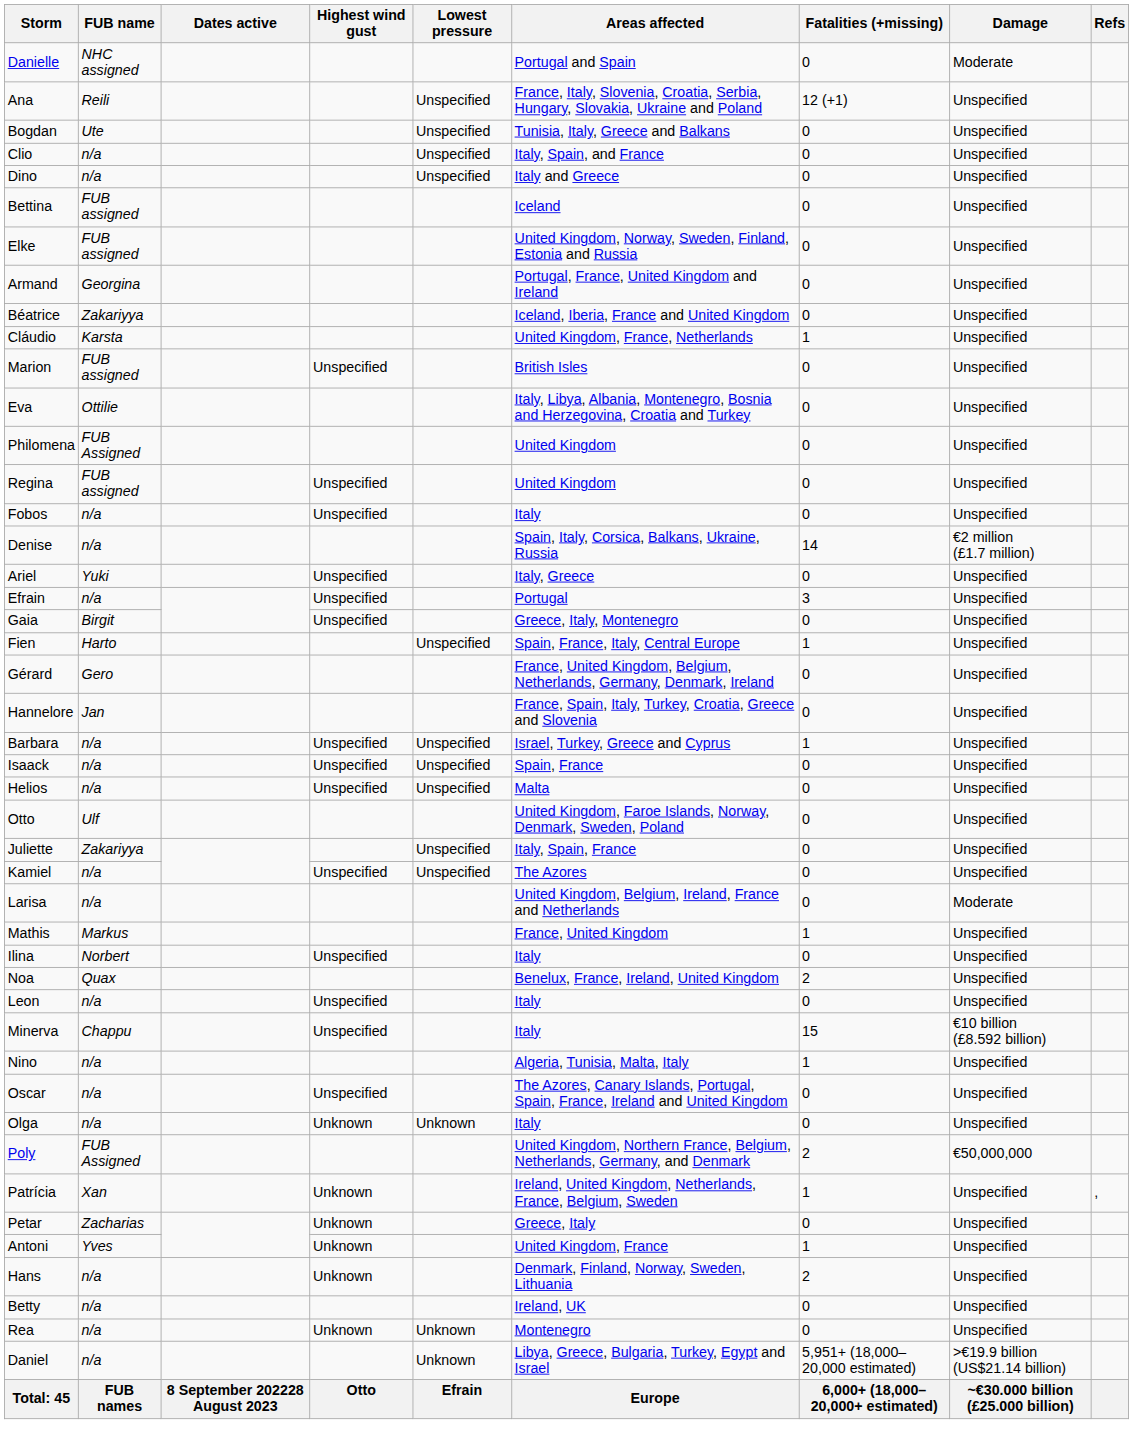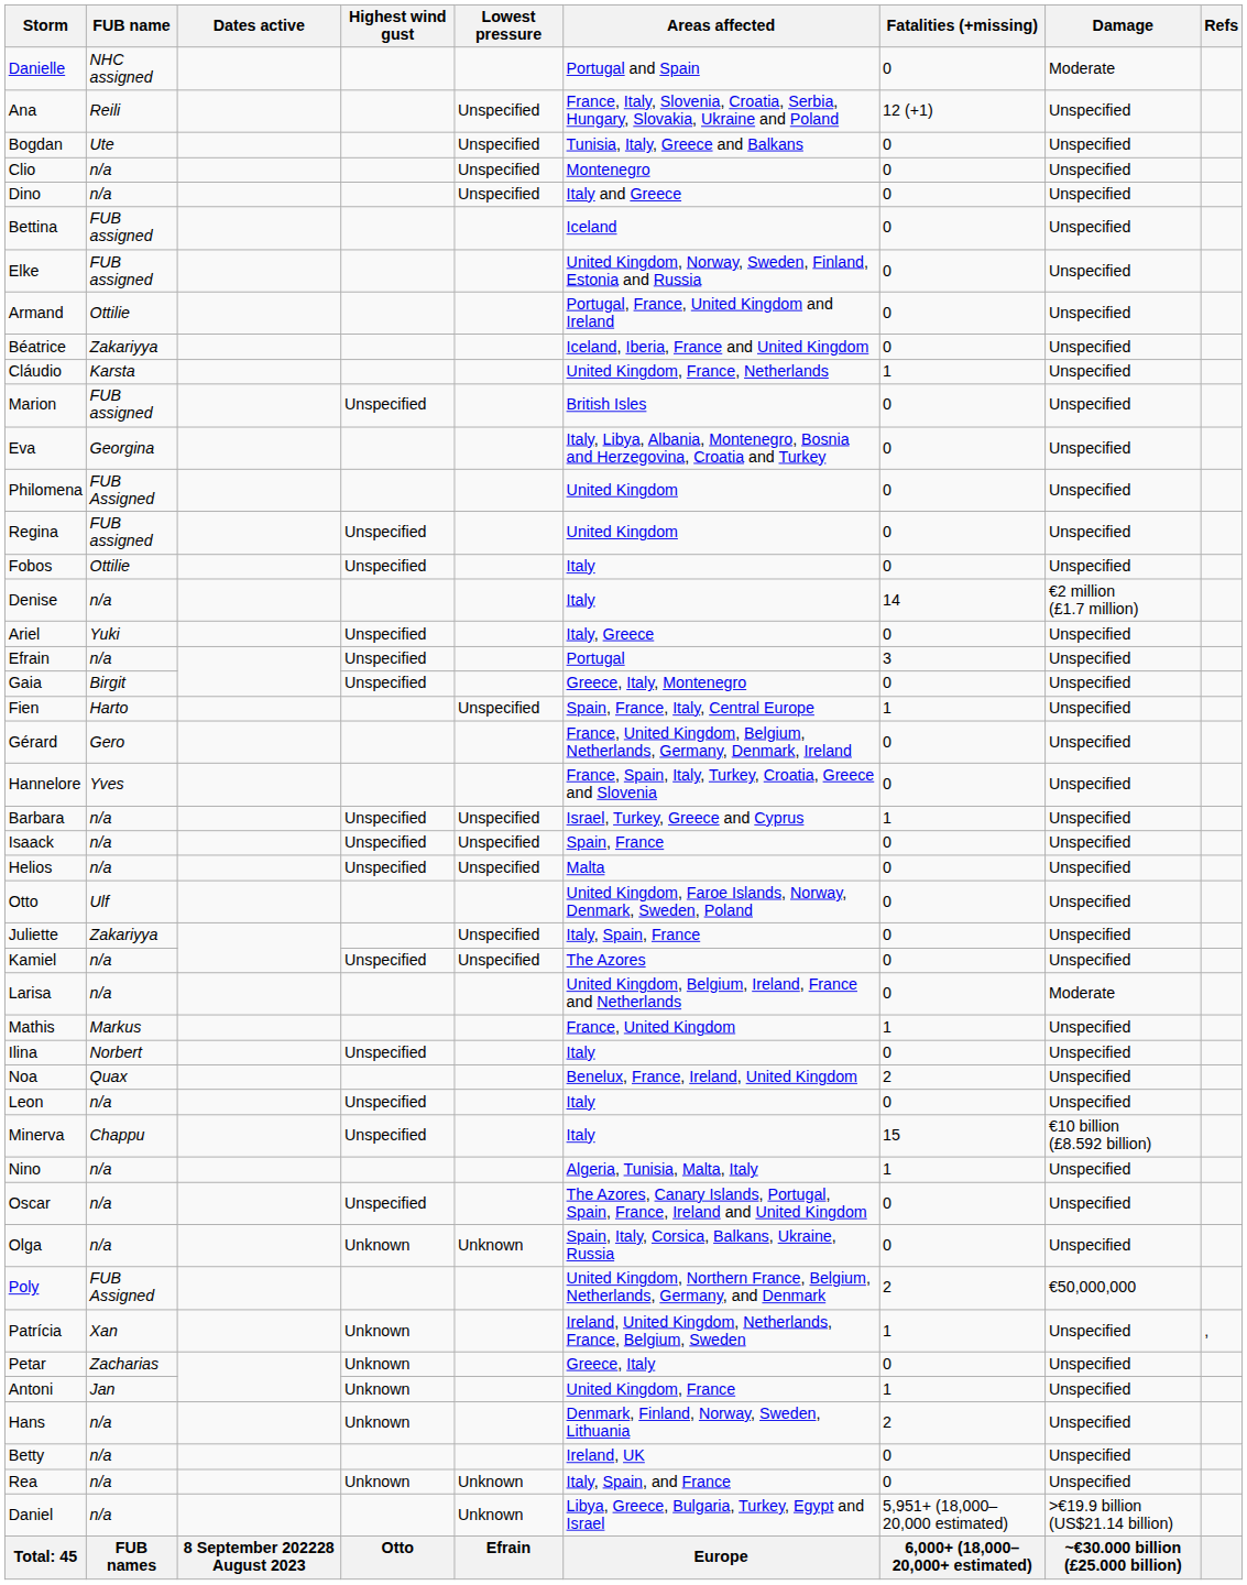Clio | Areas affected: Italy, Spain, and France -> Montenegro
Armand | FUB name: Georgina -> Ottilie
Eva | FUB name: Ottilie -> Georgina
Fobos | FUB name: n/a -> Ottilie
Denise | Areas affected: Spain, Italy, Corsica, Balkans, Ukraine, Russia -> Italy
Hannelore | FUB name: Jan -> Yves
Olga | Areas affected: Italy -> Spain, Italy, Corsica, Balkans, Ukraine, Russia
Antoni | FUB name: Yves -> Jan
Rea | Areas affected: Montenegro -> Italy, Spain, and France
